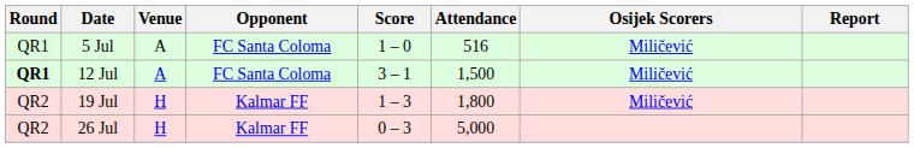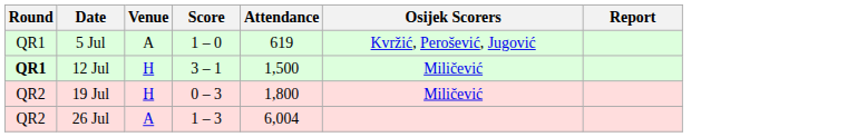- column: Opponent | FC Santa Coloma | FC Santa Coloma | Kalmar FF | Kalmar FF
5 Jul | Attendance: 516 -> 619
5 Jul | Osijek Scorers: Miličević -> Kvržić, Perošević, Jugović
12 Jul | Venue: A -> H
19 Jul | Score: 1 – 3 -> 0 – 3
26 Jul | Venue: H -> A
26 Jul | Score: 0 – 3 -> 1 – 3
26 Jul | Attendance: 5,000 -> 6,004
